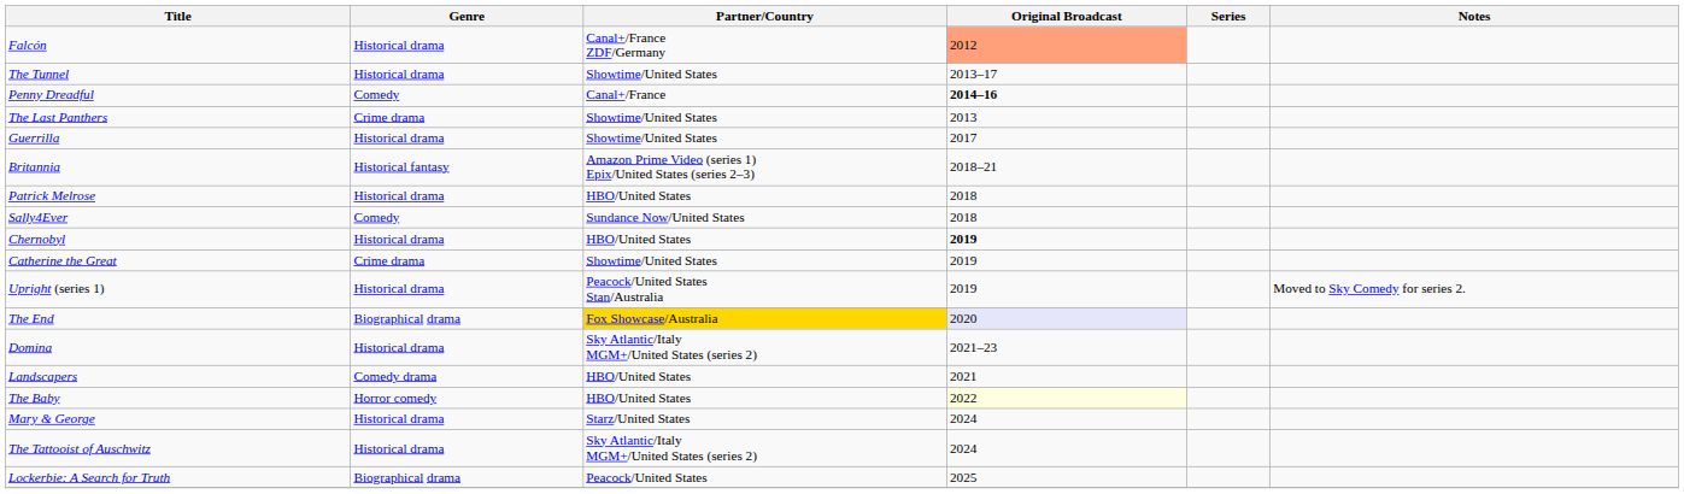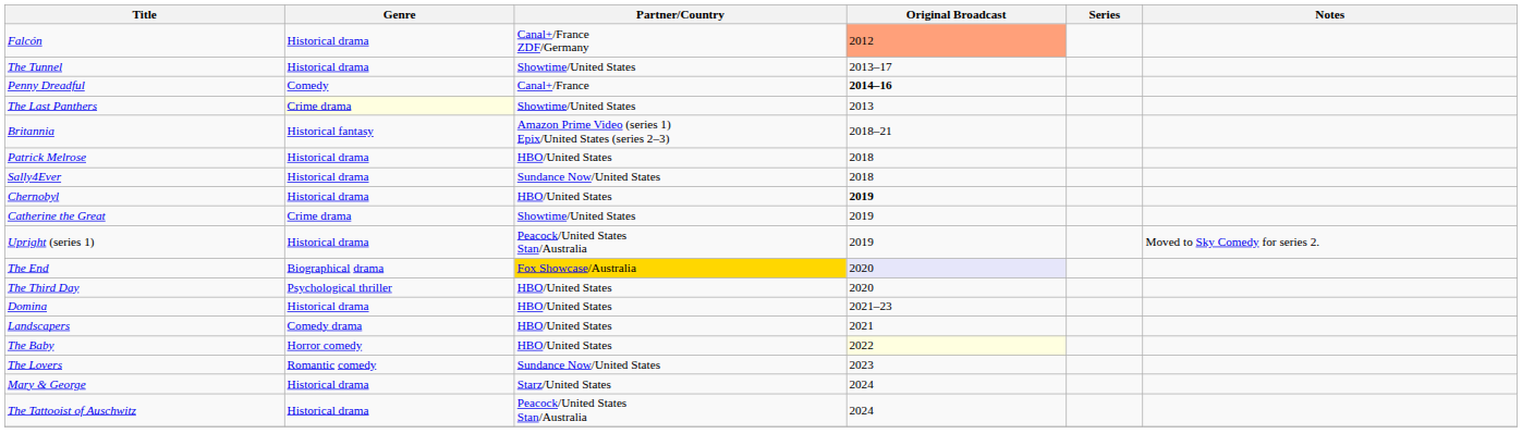The Last Panthers | Genre: no background -> lightyellow background
- row: Guerrilla | Historical drama | Showtime/United States | 2017
Sally4Ever | Genre: Comedy -> Historical drama
+ row: The Third Day | Psychological thriller | HBO/United States | 2020
Domina | Partner/Country: Sky Atlantic/Italy MGM+/United States (series 2) -> HBO/United States
+ row: The Lovers | Romantic comedy | Sundance Now/United States | 2023
The Tattooist of Auschwitz | Partner/Country: Sky Atlantic/Italy MGM+/United States (series 2) -> Peacock/United States Stan/Australia
- row: Lockerbie: A Search for Truth | Biographical drama | Peacock/United States | 2025
